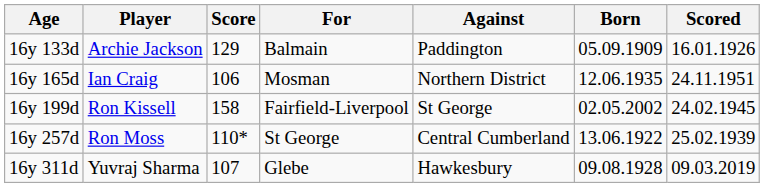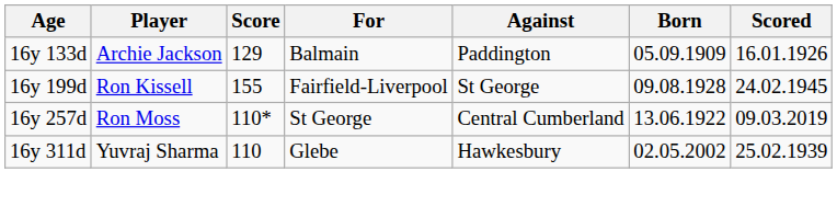- row: 16y 165d | Ian Craig | 106 | Mosman | Northern District | 12.06.1935 | 24.11.1951
16y 199d | Score: 158 -> 155
16y 199d | Born: 02.05.2002 -> 09.08.1928
16y 257d | Scored: 25.02.1939 -> 09.03.2019
16y 311d | Score: 107 -> 110
16y 311d | Born: 09.08.1928 -> 02.05.2002
16y 311d | Scored: 09.03.2019 -> 25.02.1939
